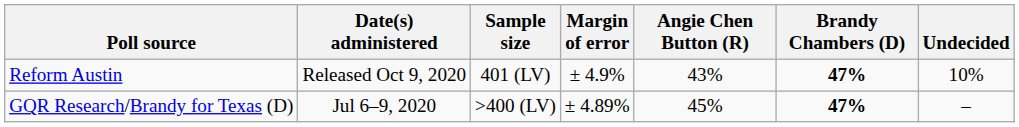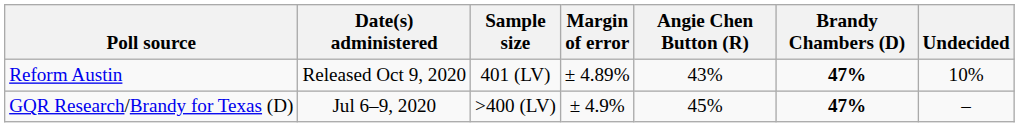Reform Austin | Margin of error: ± 4.9% -> ± 4.89%
GQR Research/Brandy for Texas (D) | Margin of error: ± 4.89% -> ± 4.9%
